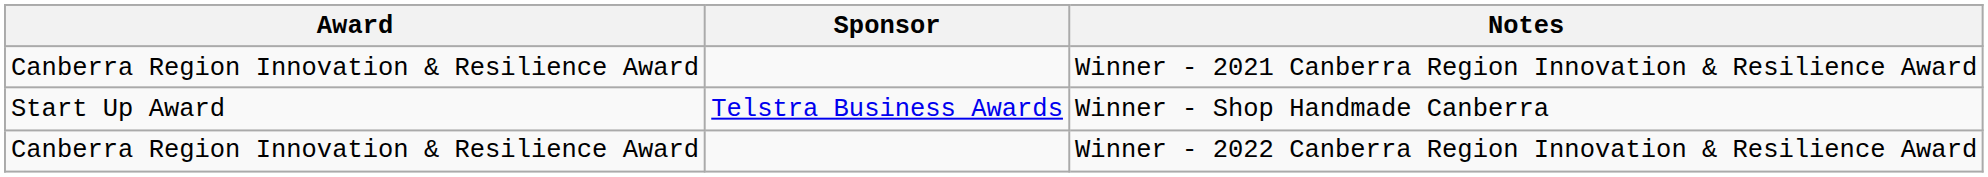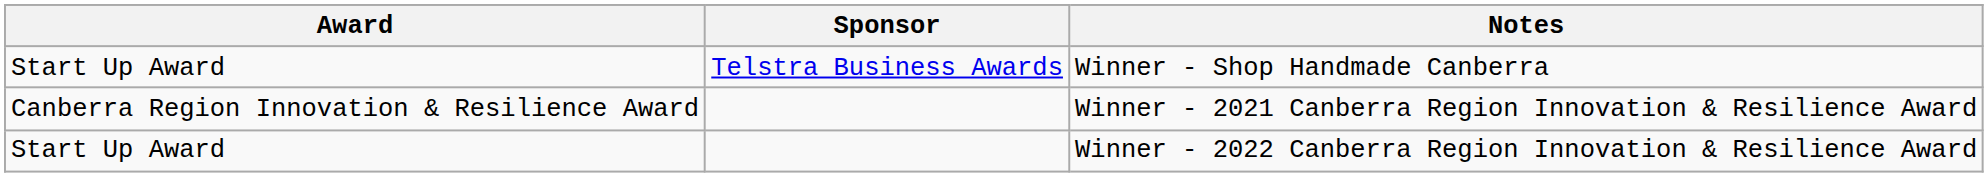rows swapped: Winner - Shop Handmade Canberra <-> Winner - 2021 Canberra Region Innovation & Resilience Award
Winner - 2022 Canberra Region Innovation & Resilience Award | Award: Canberra Region Innovation & Resilience Award -> Start Up Award
